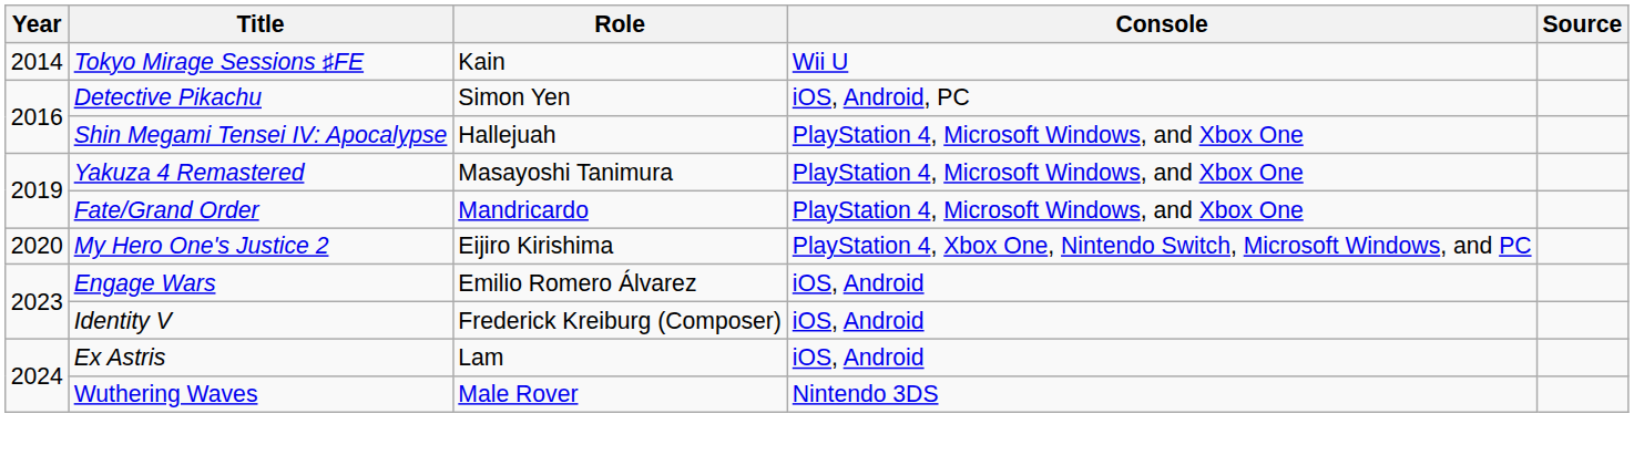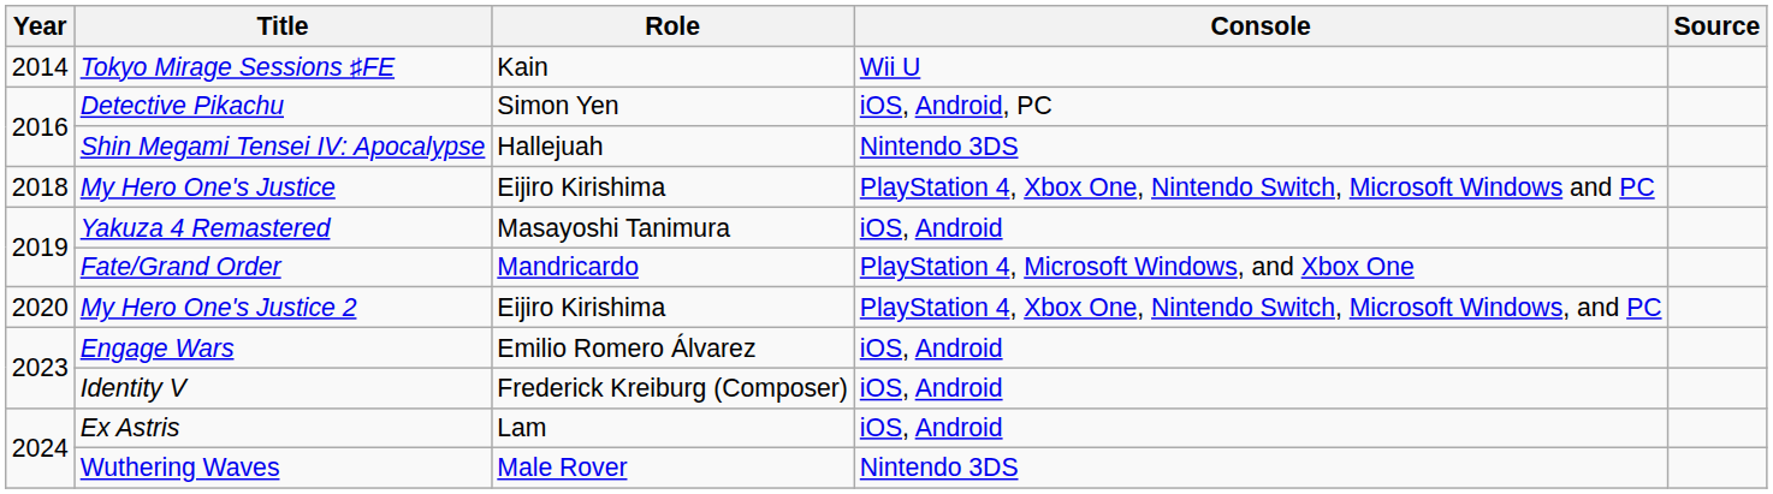Shin Megami Tensei IV: Apocalypse | Console: PlayStation 4, Microsoft Windows, and Xbox One -> Nintendo 3DS
+ row: 2018 | My Hero One's Justice | Eijiro Kirishima | PlayStation 4, Xbox One, Nintendo Switch, Microsoft Windows and PC
Yakuza 4 Remastered | Console: PlayStation 4, Microsoft Windows, and Xbox One -> iOS, Android
